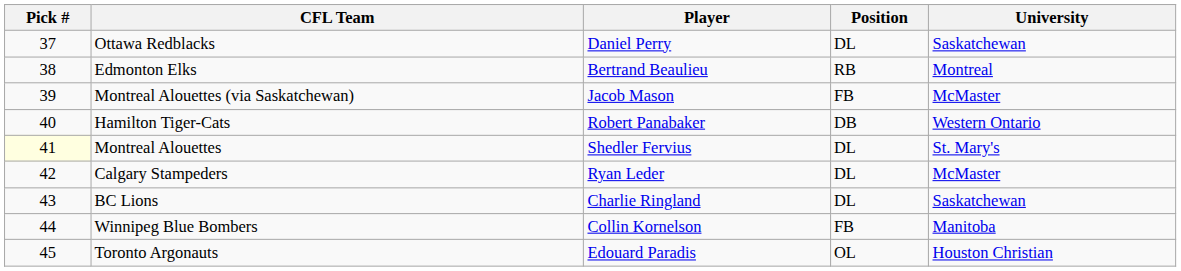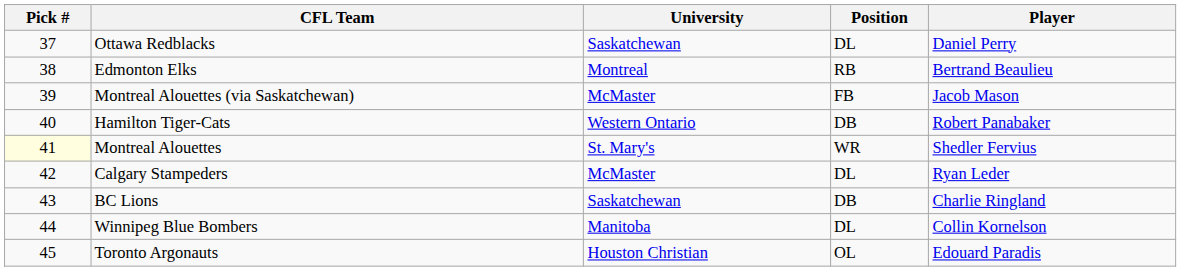columns swapped: Player <-> University
Montreal Alouettes | Position: DL -> WR
BC Lions | Position: DL -> DB
Winnipeg Blue Bombers | Position: FB -> DL
